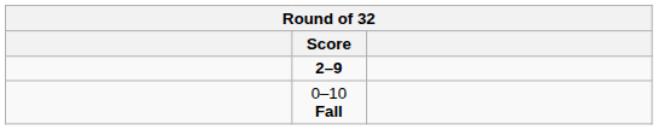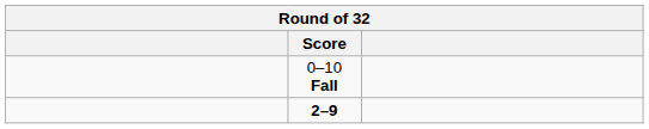rows swapped: 2–9 <-> 0–10 Fall
